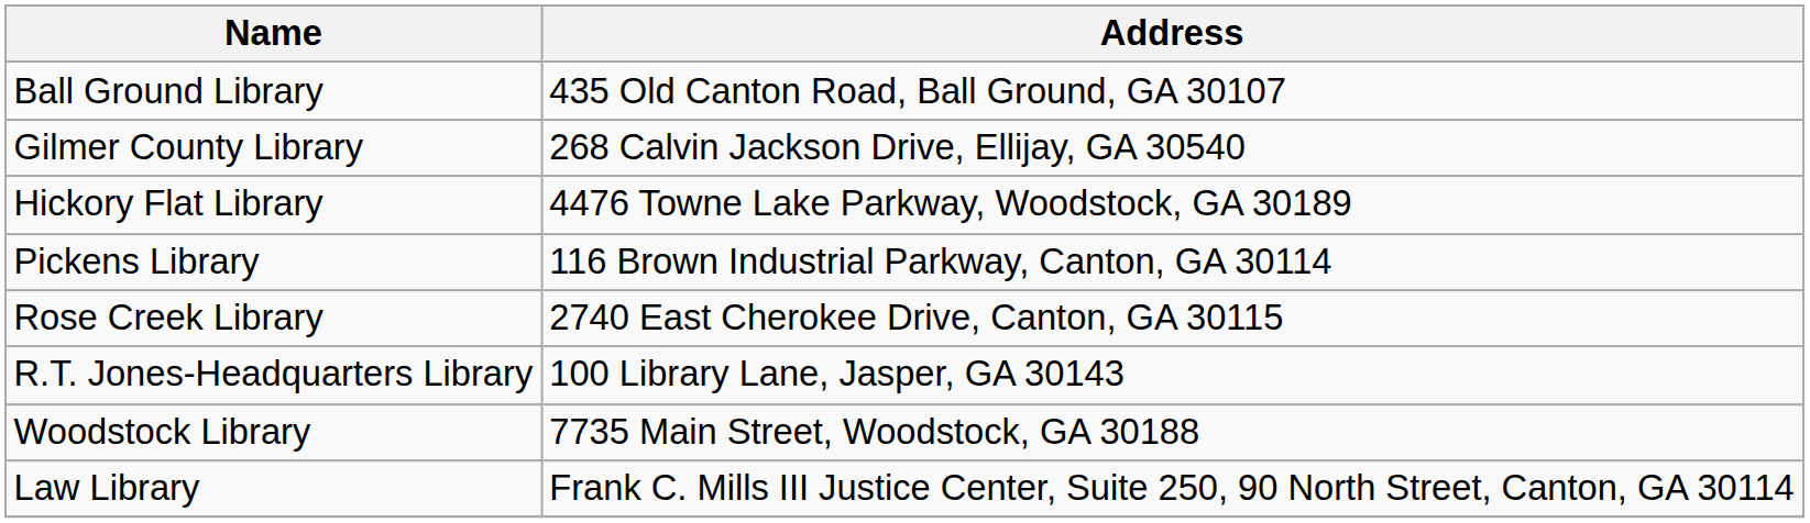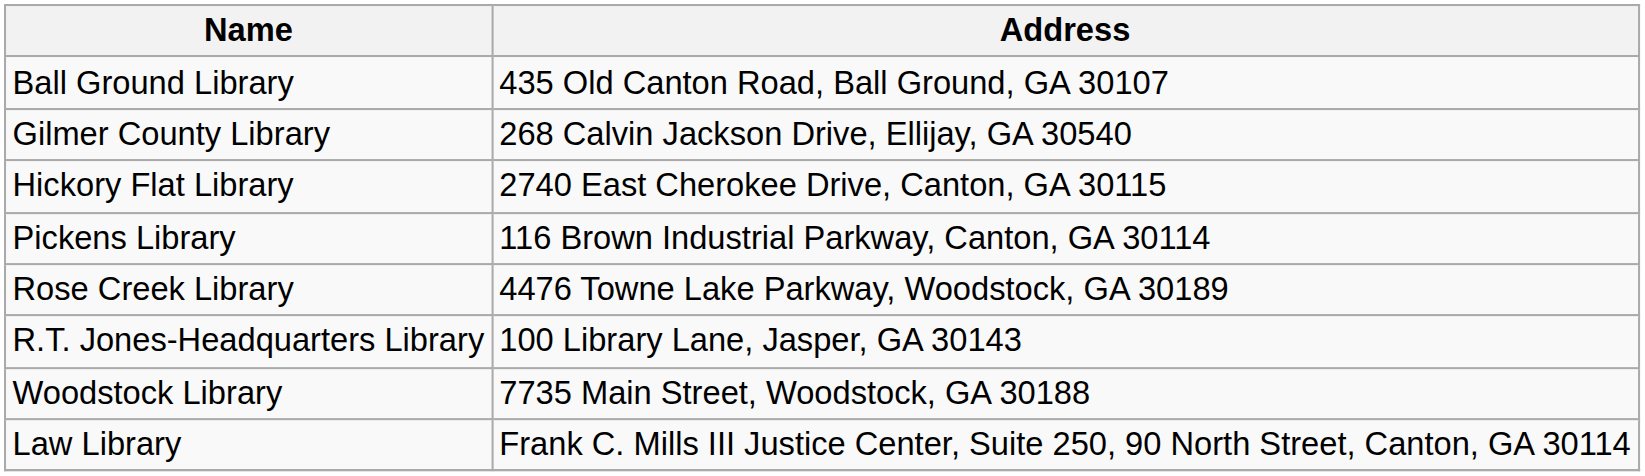Hickory Flat Library | Address: 4476 Towne Lake Parkway, Woodstock, GA 30189 -> 2740 East Cherokee Drive, Canton, GA 30115
Rose Creek Library | Address: 2740 East Cherokee Drive, Canton, GA 30115 -> 4476 Towne Lake Parkway, Woodstock, GA 30189
